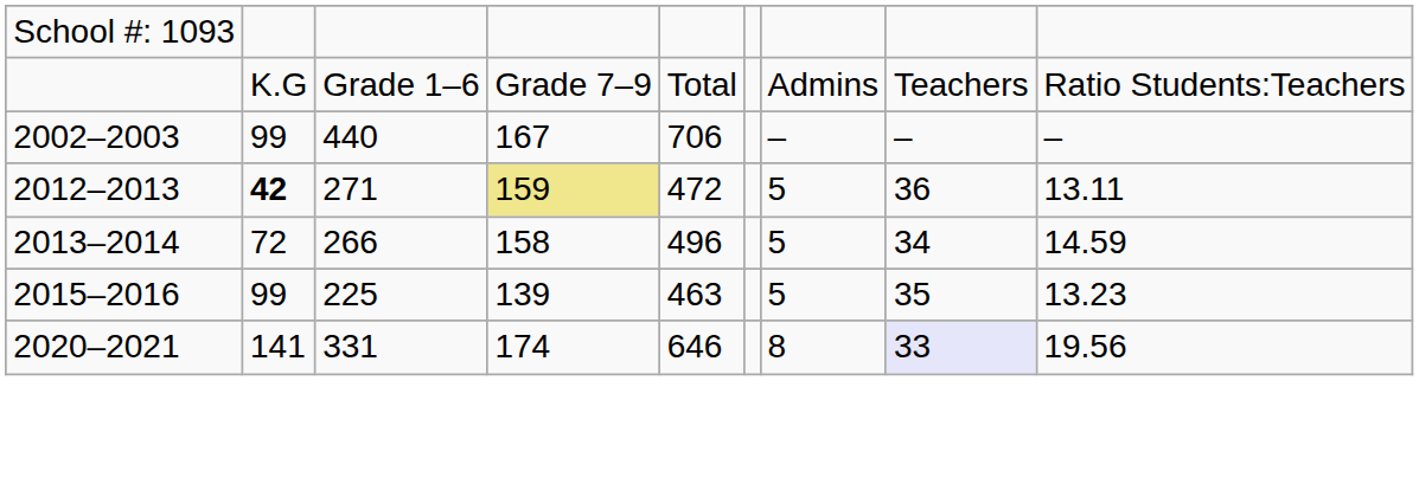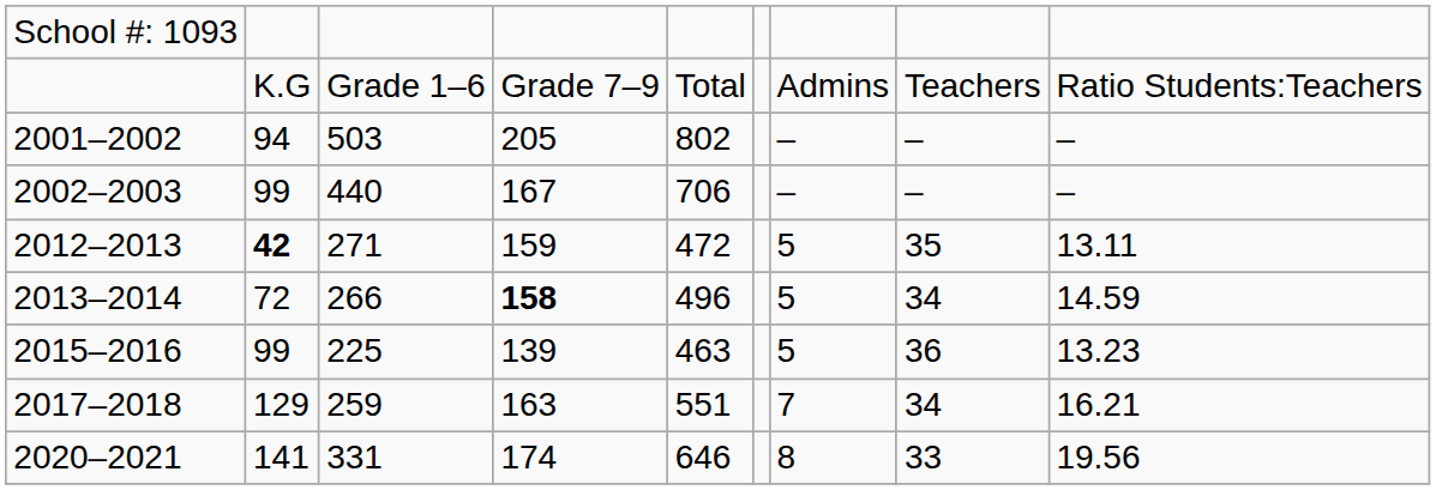+ row: 2001–2002 | 94 | 503 | 205 | 802 | – | – | –
2012–2013 | column 4: khaki background -> no background
2012–2013 | column 8: 36 -> 35
2013–2014 | column 4: normal -> bold
2015–2016 | column 8: 35 -> 36
+ row: 2017–2018 | 129 | 259 | 163 | 551 | 7 | 34 | 16.21
2020–2021 | column 8: lavender background -> no background
